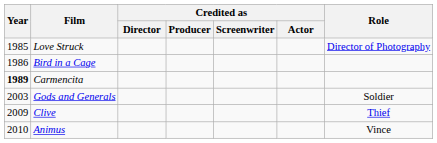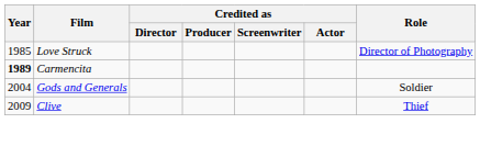- row: 1986 | Bird in a Cage
Gods and Generals | Year: 2003 -> 2004
- row: 2010 | Animus | Vince
